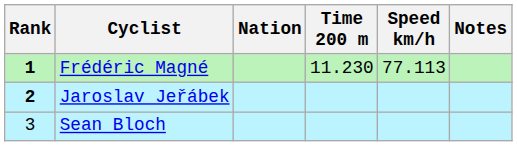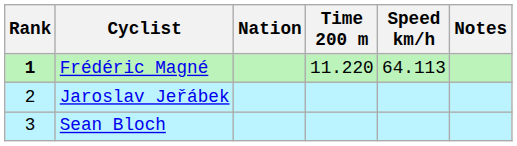Frédéric Magné | Time 200 m: 11.230 -> 11.220
Frédéric Magné | Speed km/h: 77.113 -> 64.113
Jaroslav Jeřábek | Rank: bold -> normal
